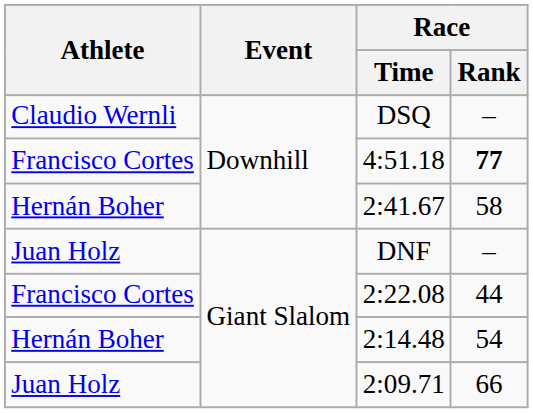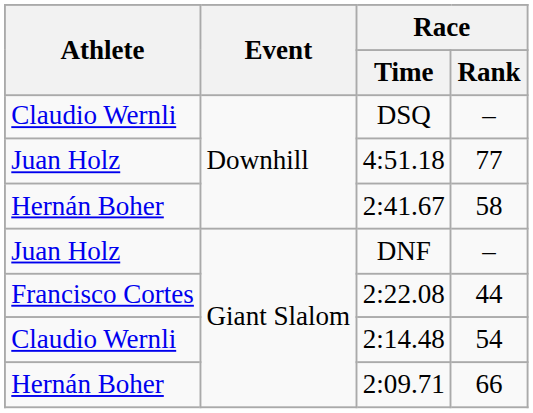4:51.18 | Athlete: Francisco Cortes -> Juan Holz
4:51.18 | Race / Rank: bold -> normal
2:14.48 | Athlete: Hernán Boher -> Claudio Wernli
2:09.71 | Athlete: Juan Holz -> Hernán Boher
